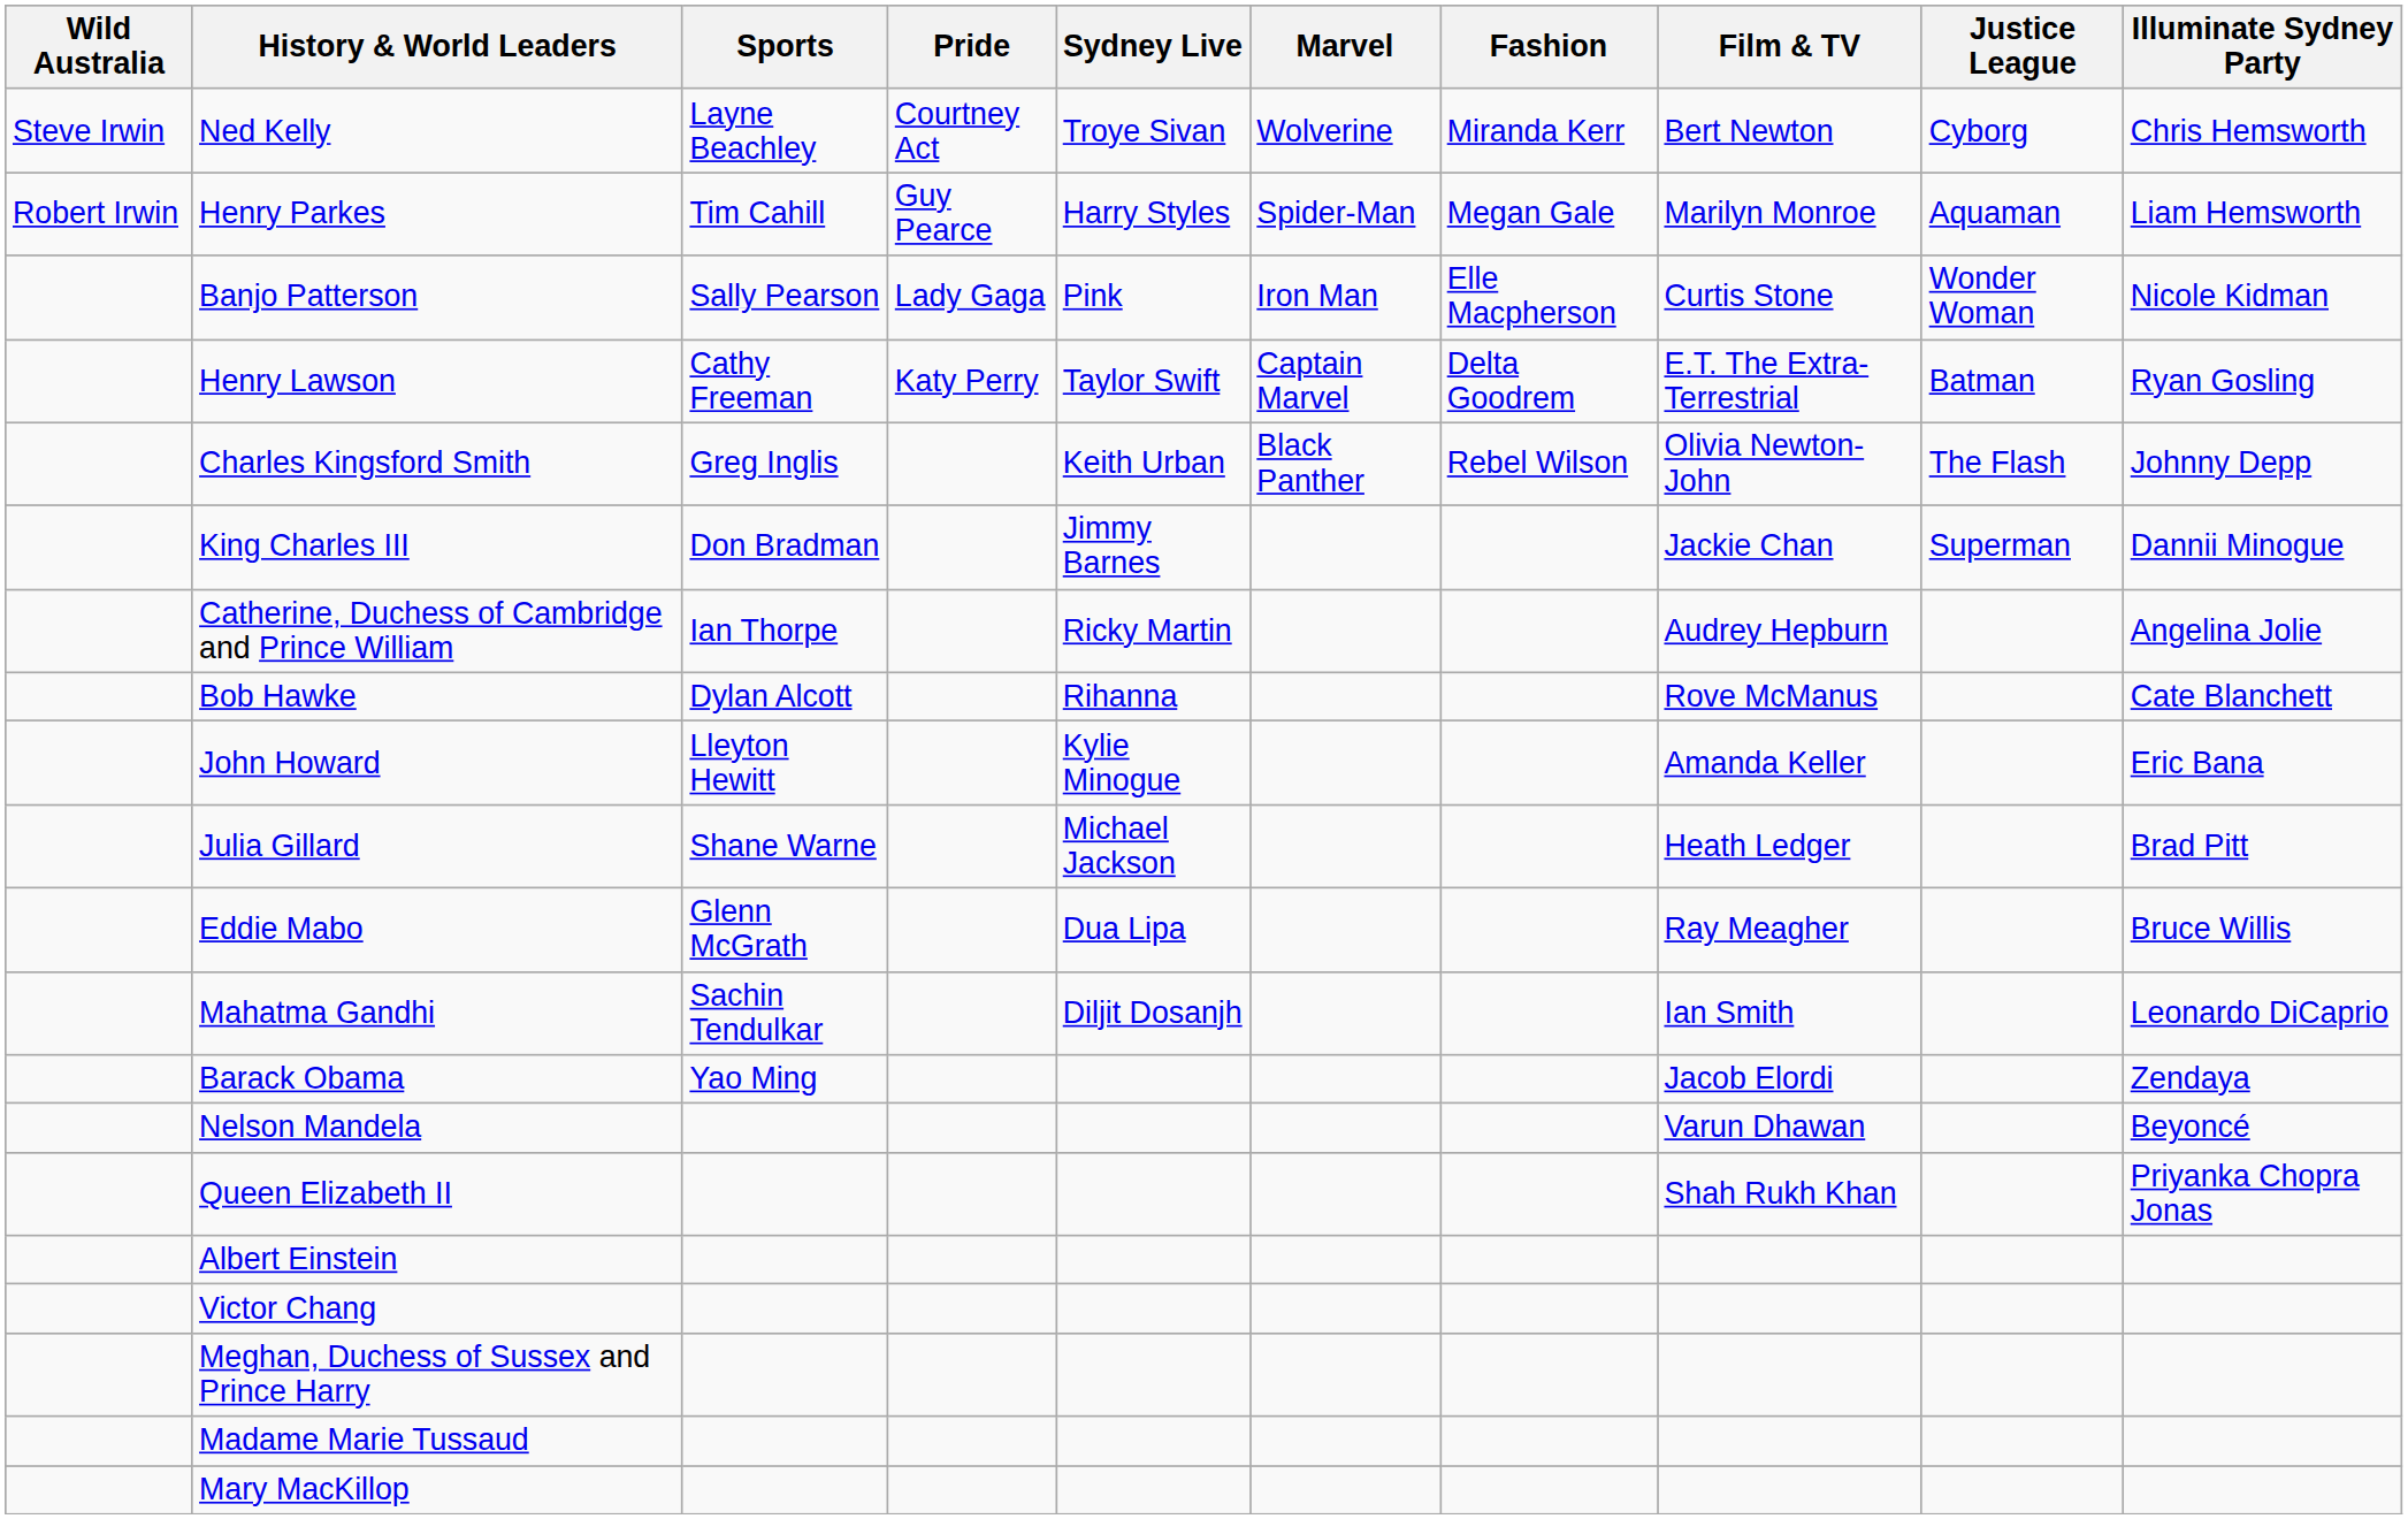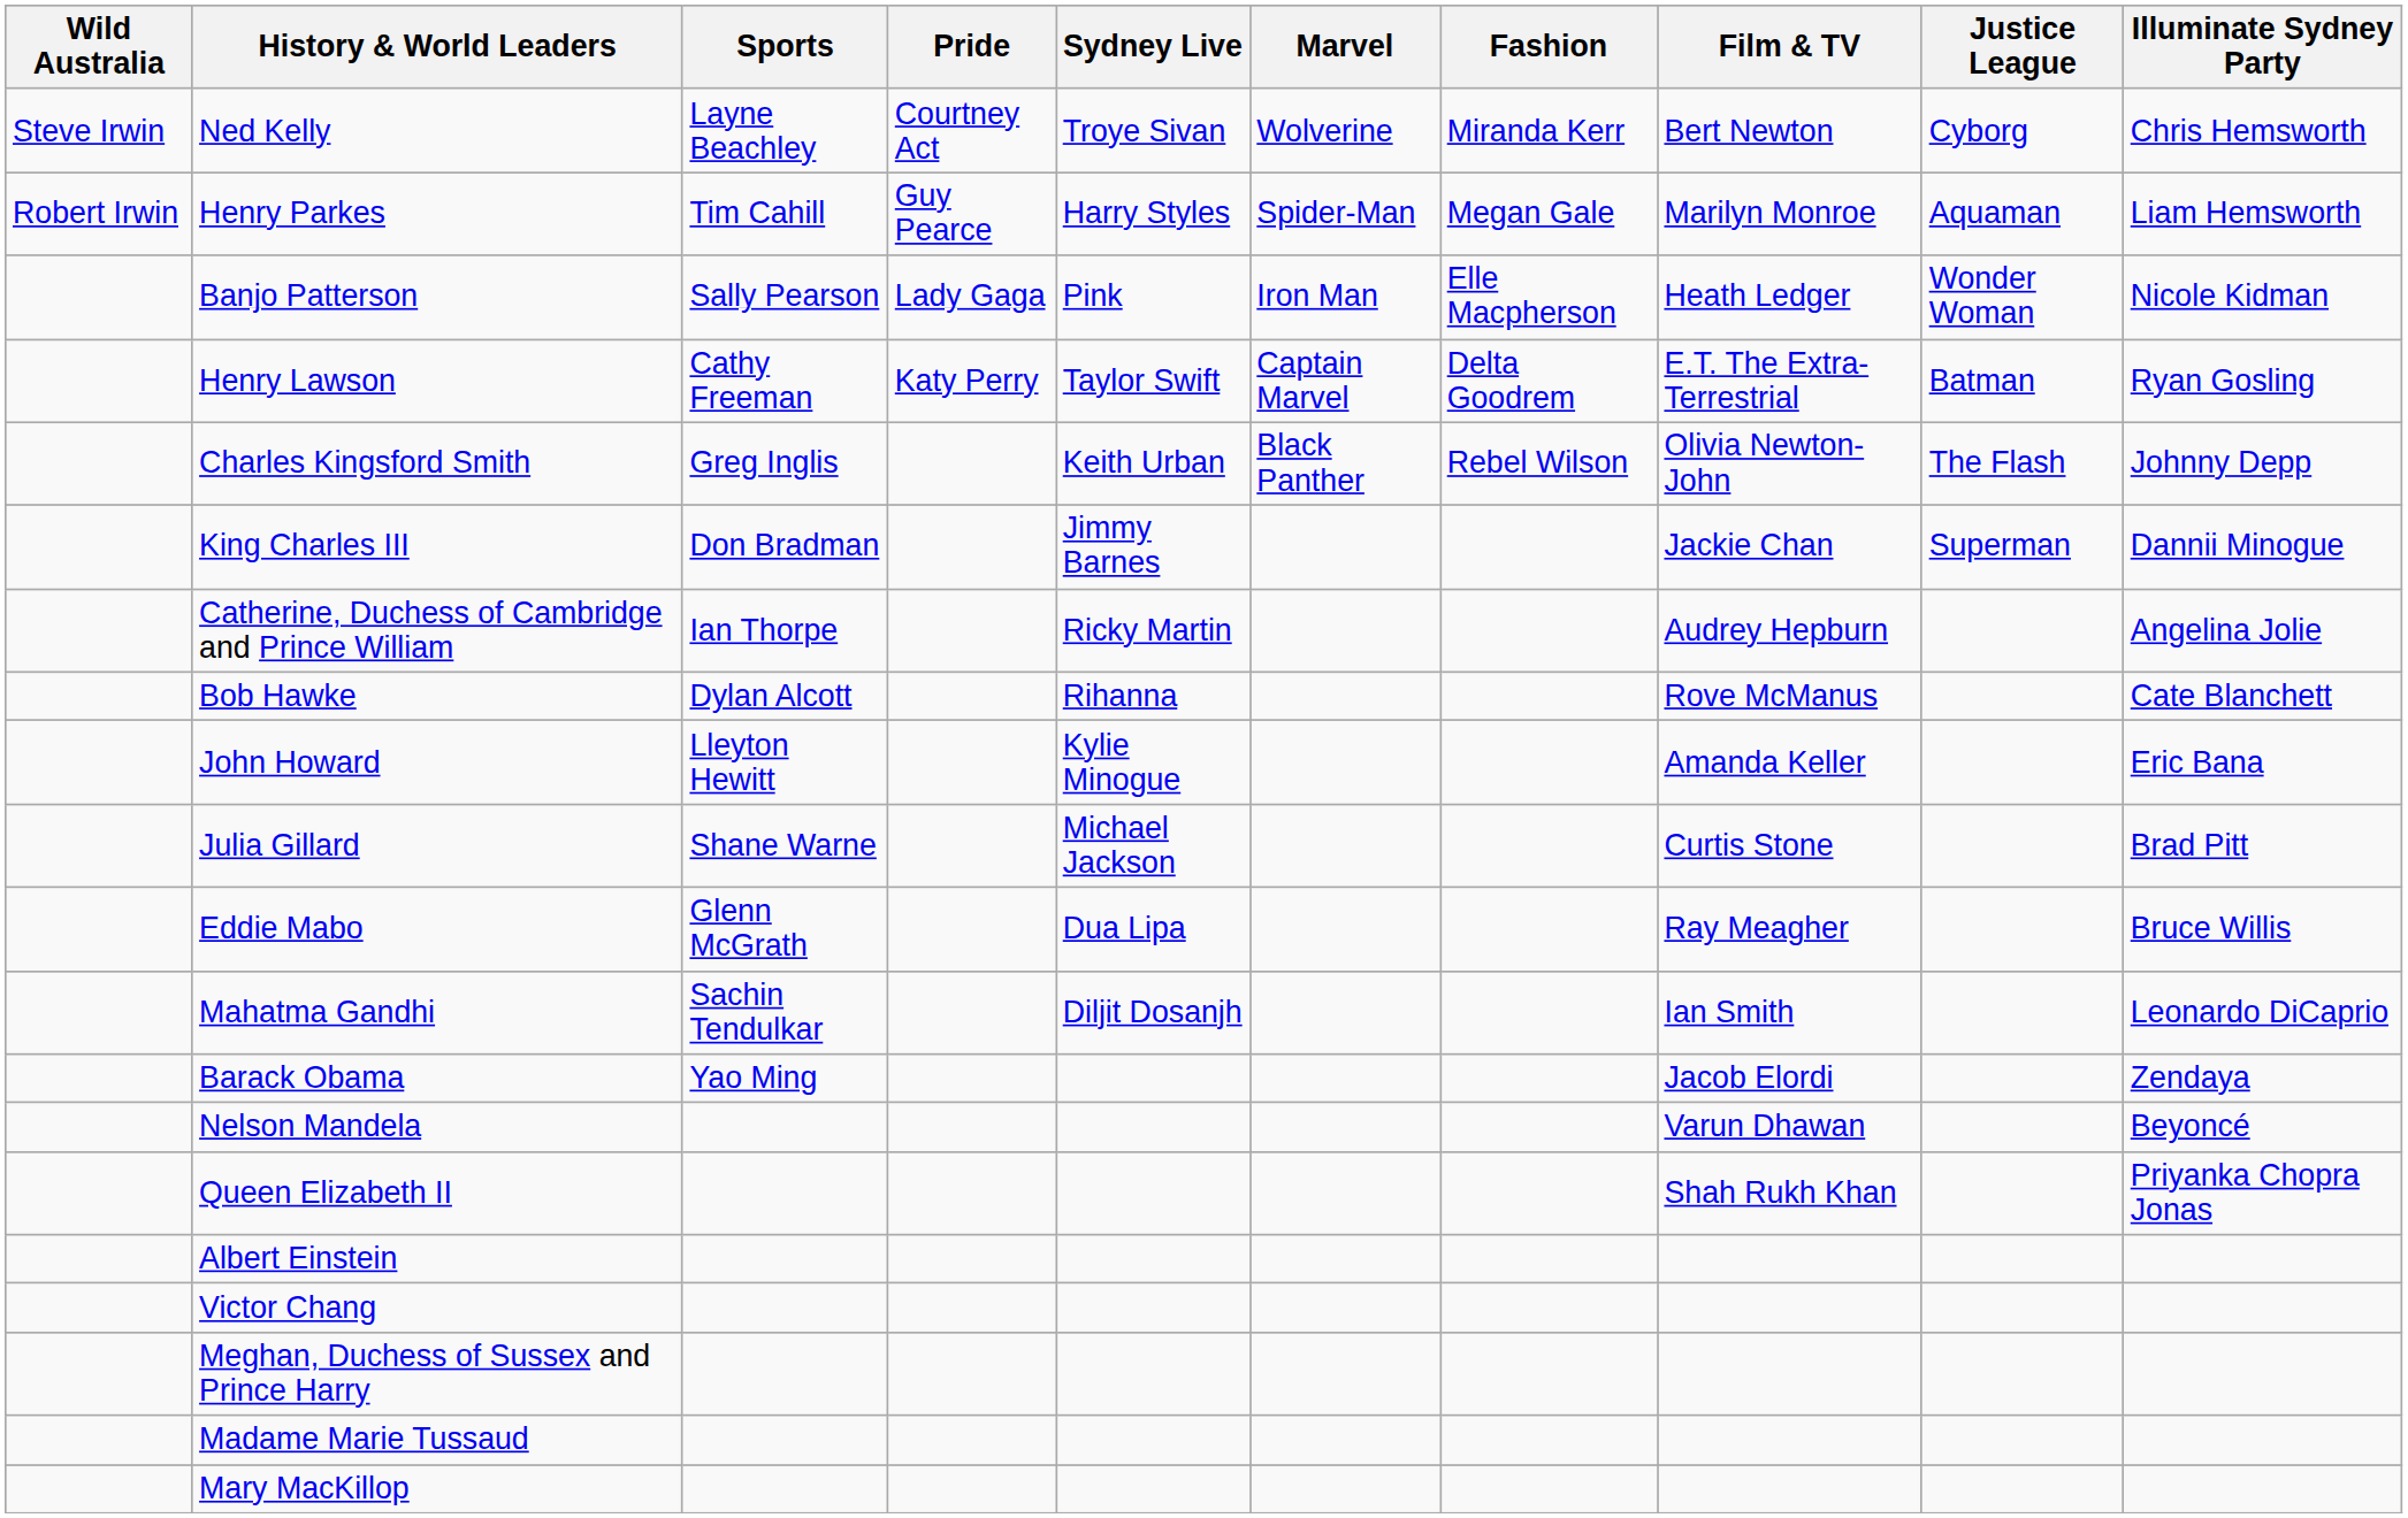Banjo Patterson | Film & TV: Curtis Stone -> Heath Ledger
Julia Gillard | Film & TV: Heath Ledger -> Curtis Stone
